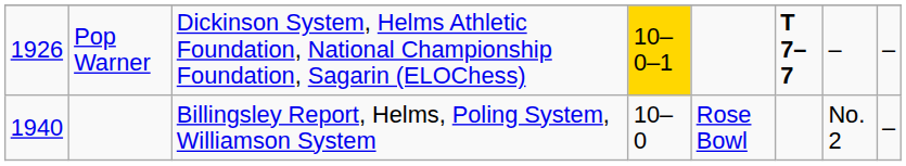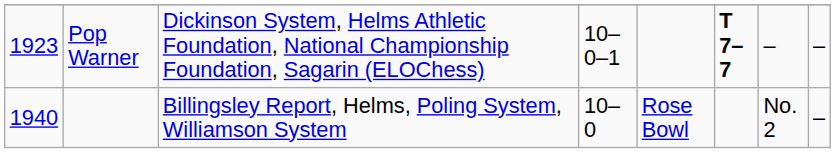Pop Warner | column 1: 1926 -> 1923
Pop Warner | column 4: gold background -> no background
